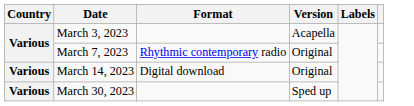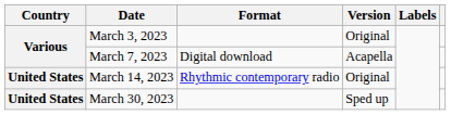March 3, 2023 | Version: Acapella -> Original
March 7, 2023 | Format: Rhythmic contemporary radio -> Digital download
March 7, 2023 | Version: Original -> Acapella
March 14, 2023 | Country: Various -> United States
March 14, 2023 | Format: Digital download -> Rhythmic contemporary radio
March 30, 2023 | Country: Various -> United States
